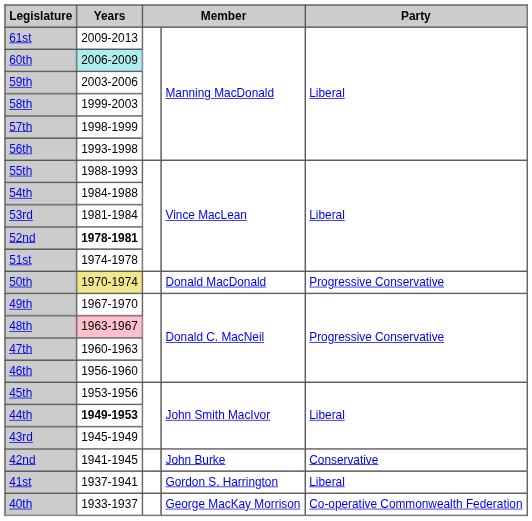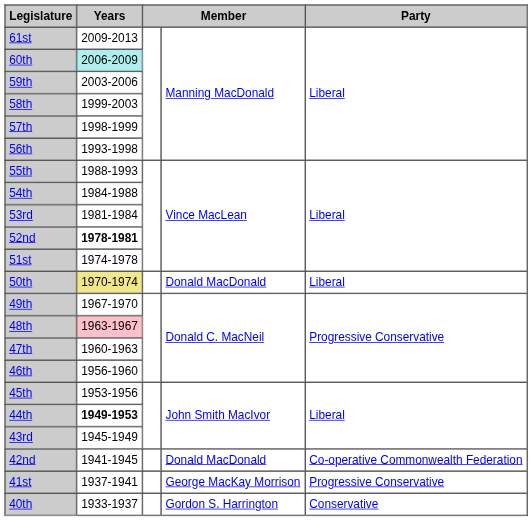50th | Party: Progressive Conservative -> Liberal
42nd | column 4: John Burke -> Donald MacDonald
42nd | Party: Conservative -> Co-operative Commonwealth Federation
41st | column 4: Gordon S. Harrington -> George MacKay Morrison
41st | Party: Liberal -> Progressive Conservative
40th | column 4: George MacKay Morrison -> Gordon S. Harrington
40th | Party: Co-operative Commonwealth Federation -> Conservative
